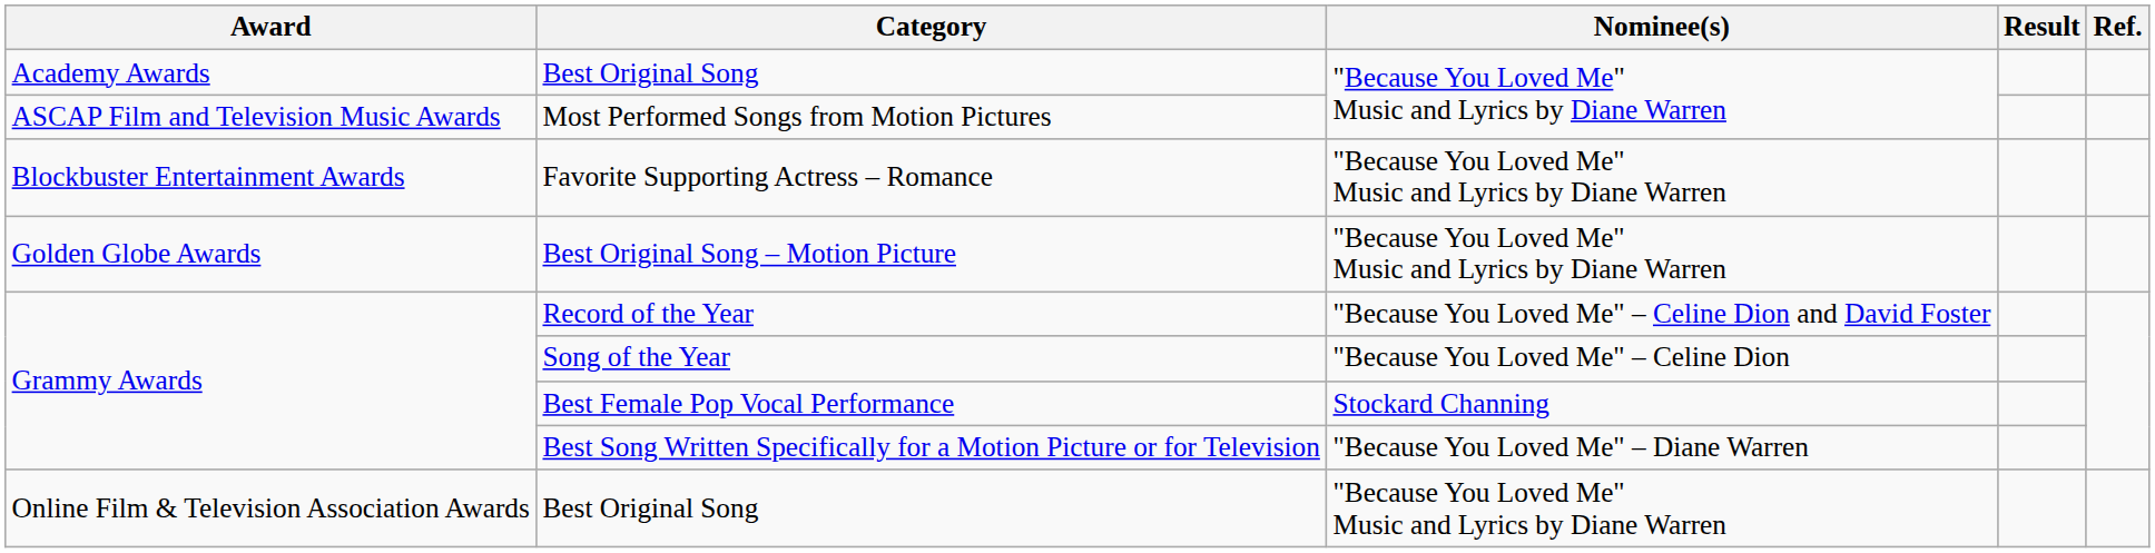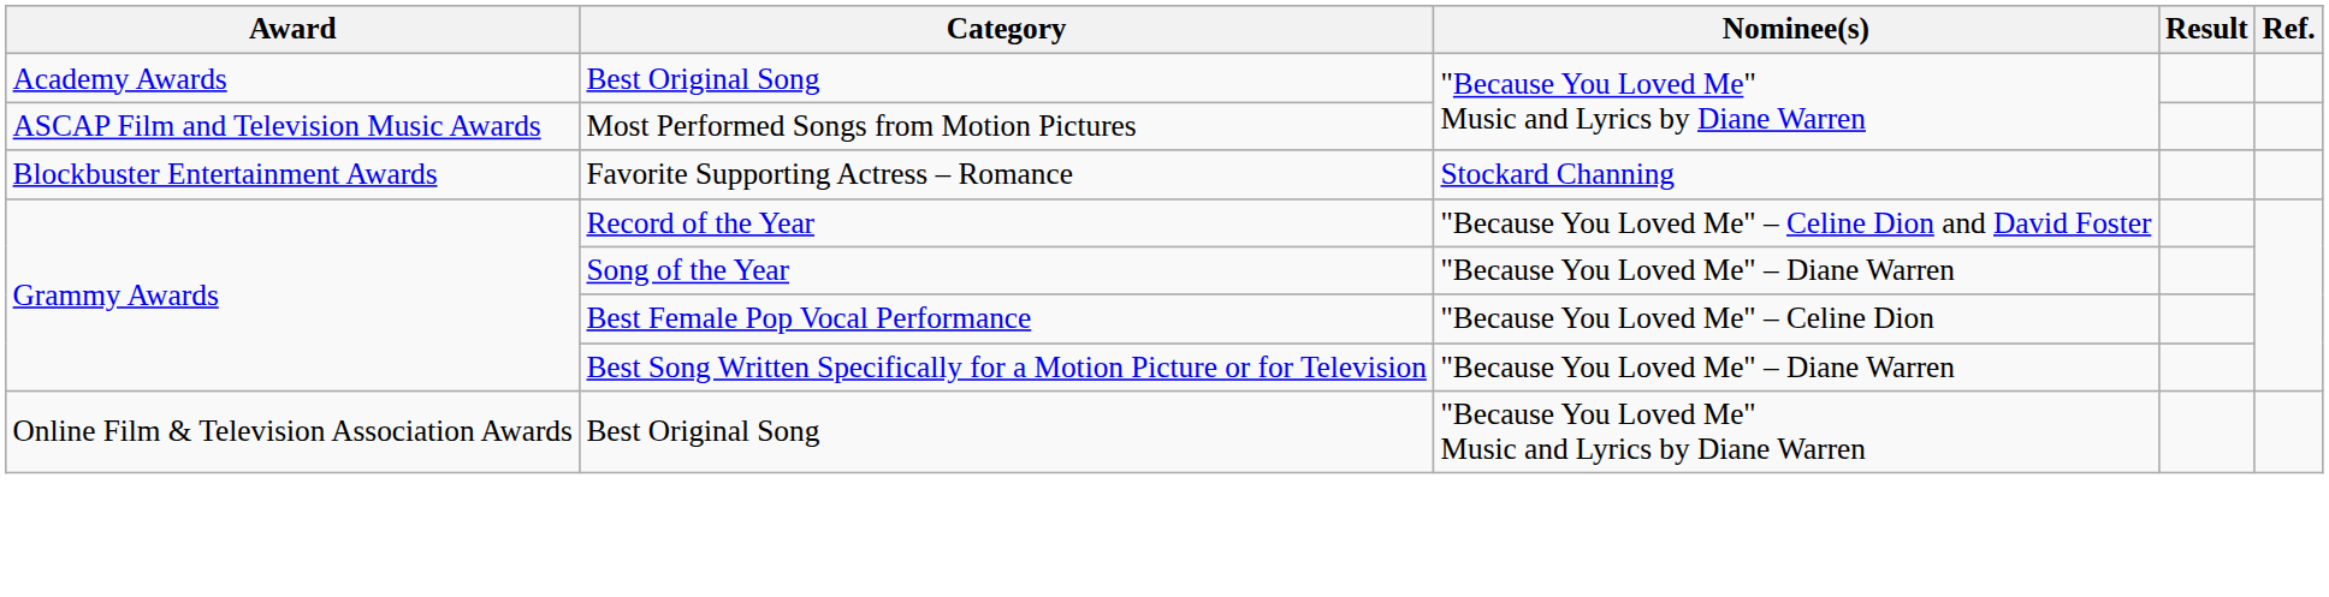Favorite Supporting Actress – Romance | Nominee(s): "Because You Loved Me" Music and Lyrics by Diane Warren -> Stockard Channing
- row: Golden Globe Awards | Best Original Song – Motion Picture | "Because You Loved Me" Music and Lyrics by Diane Warren
Song of the Year | Nominee(s): "Because You Loved Me" – Celine Dion -> "Because You Loved Me" – Diane Warren
Best Female Pop Vocal Performance | Nominee(s): Stockard Channing -> "Because You Loved Me" – Celine Dion
